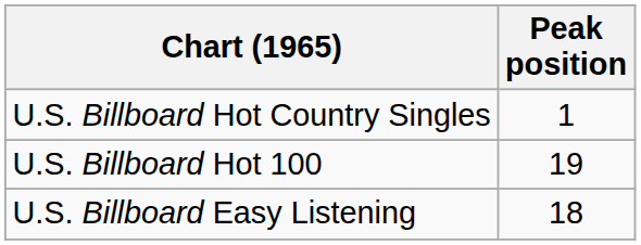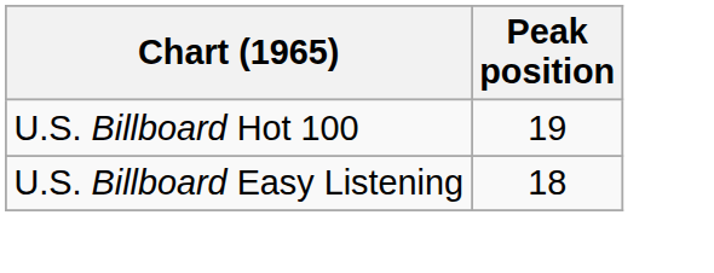- row: U.S. Billboard Hot Country Singles | 1
